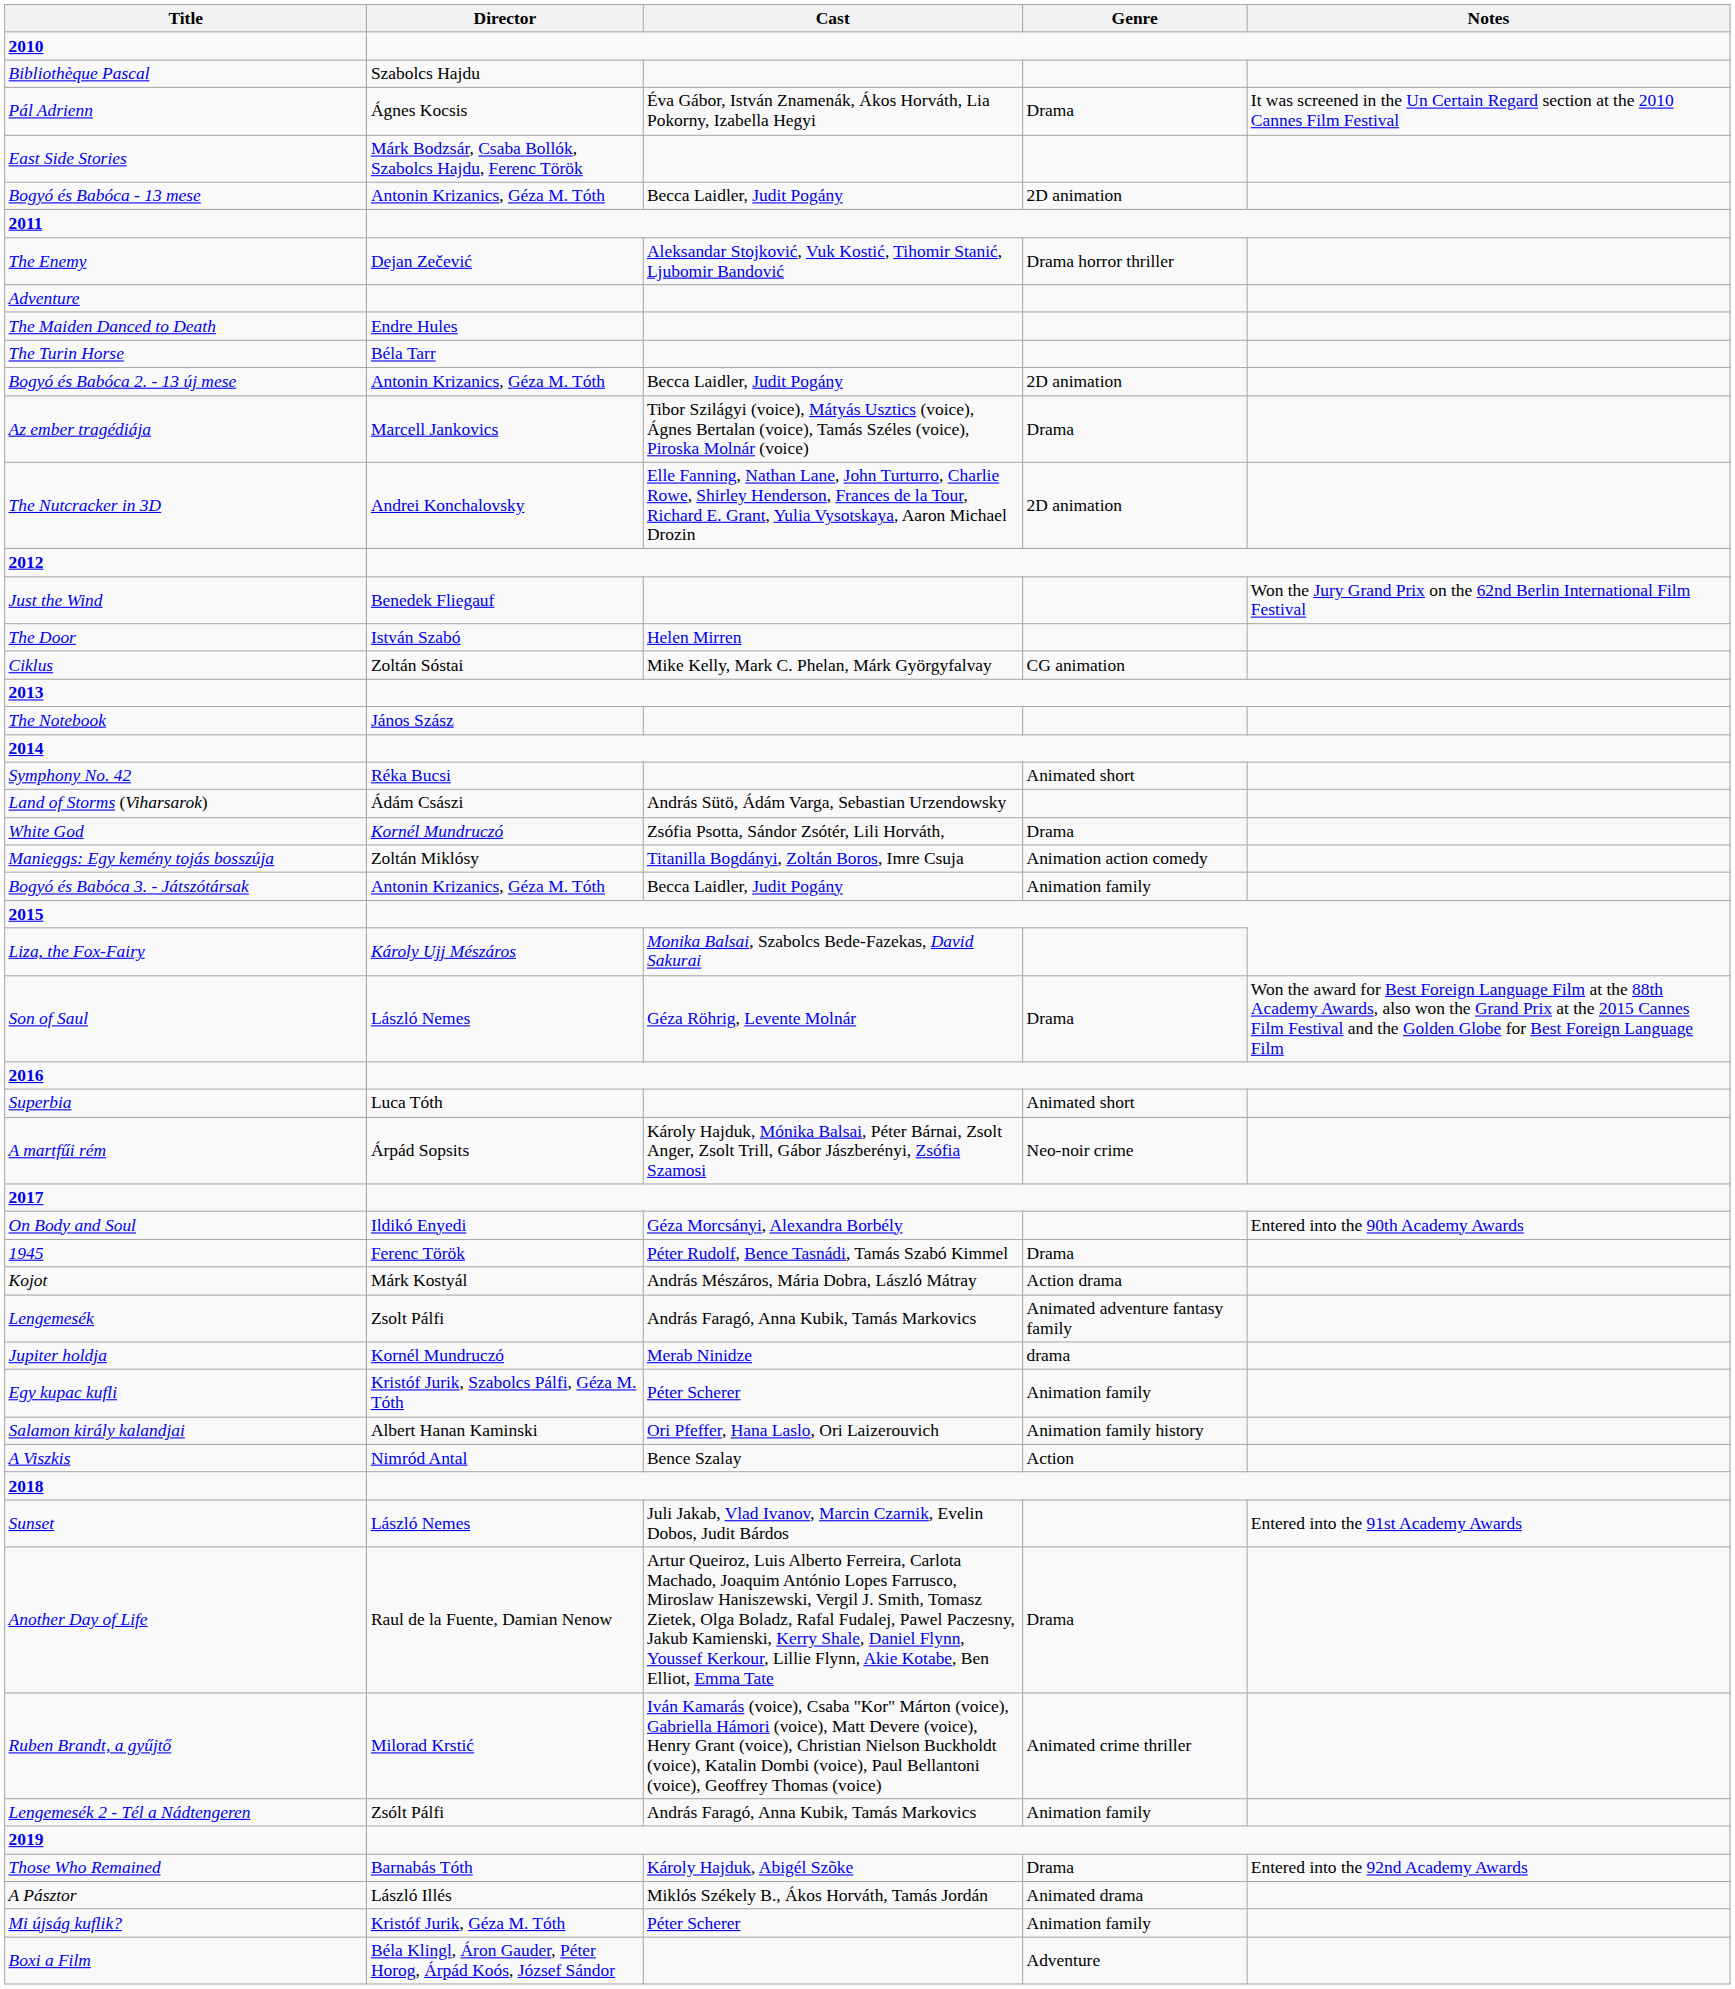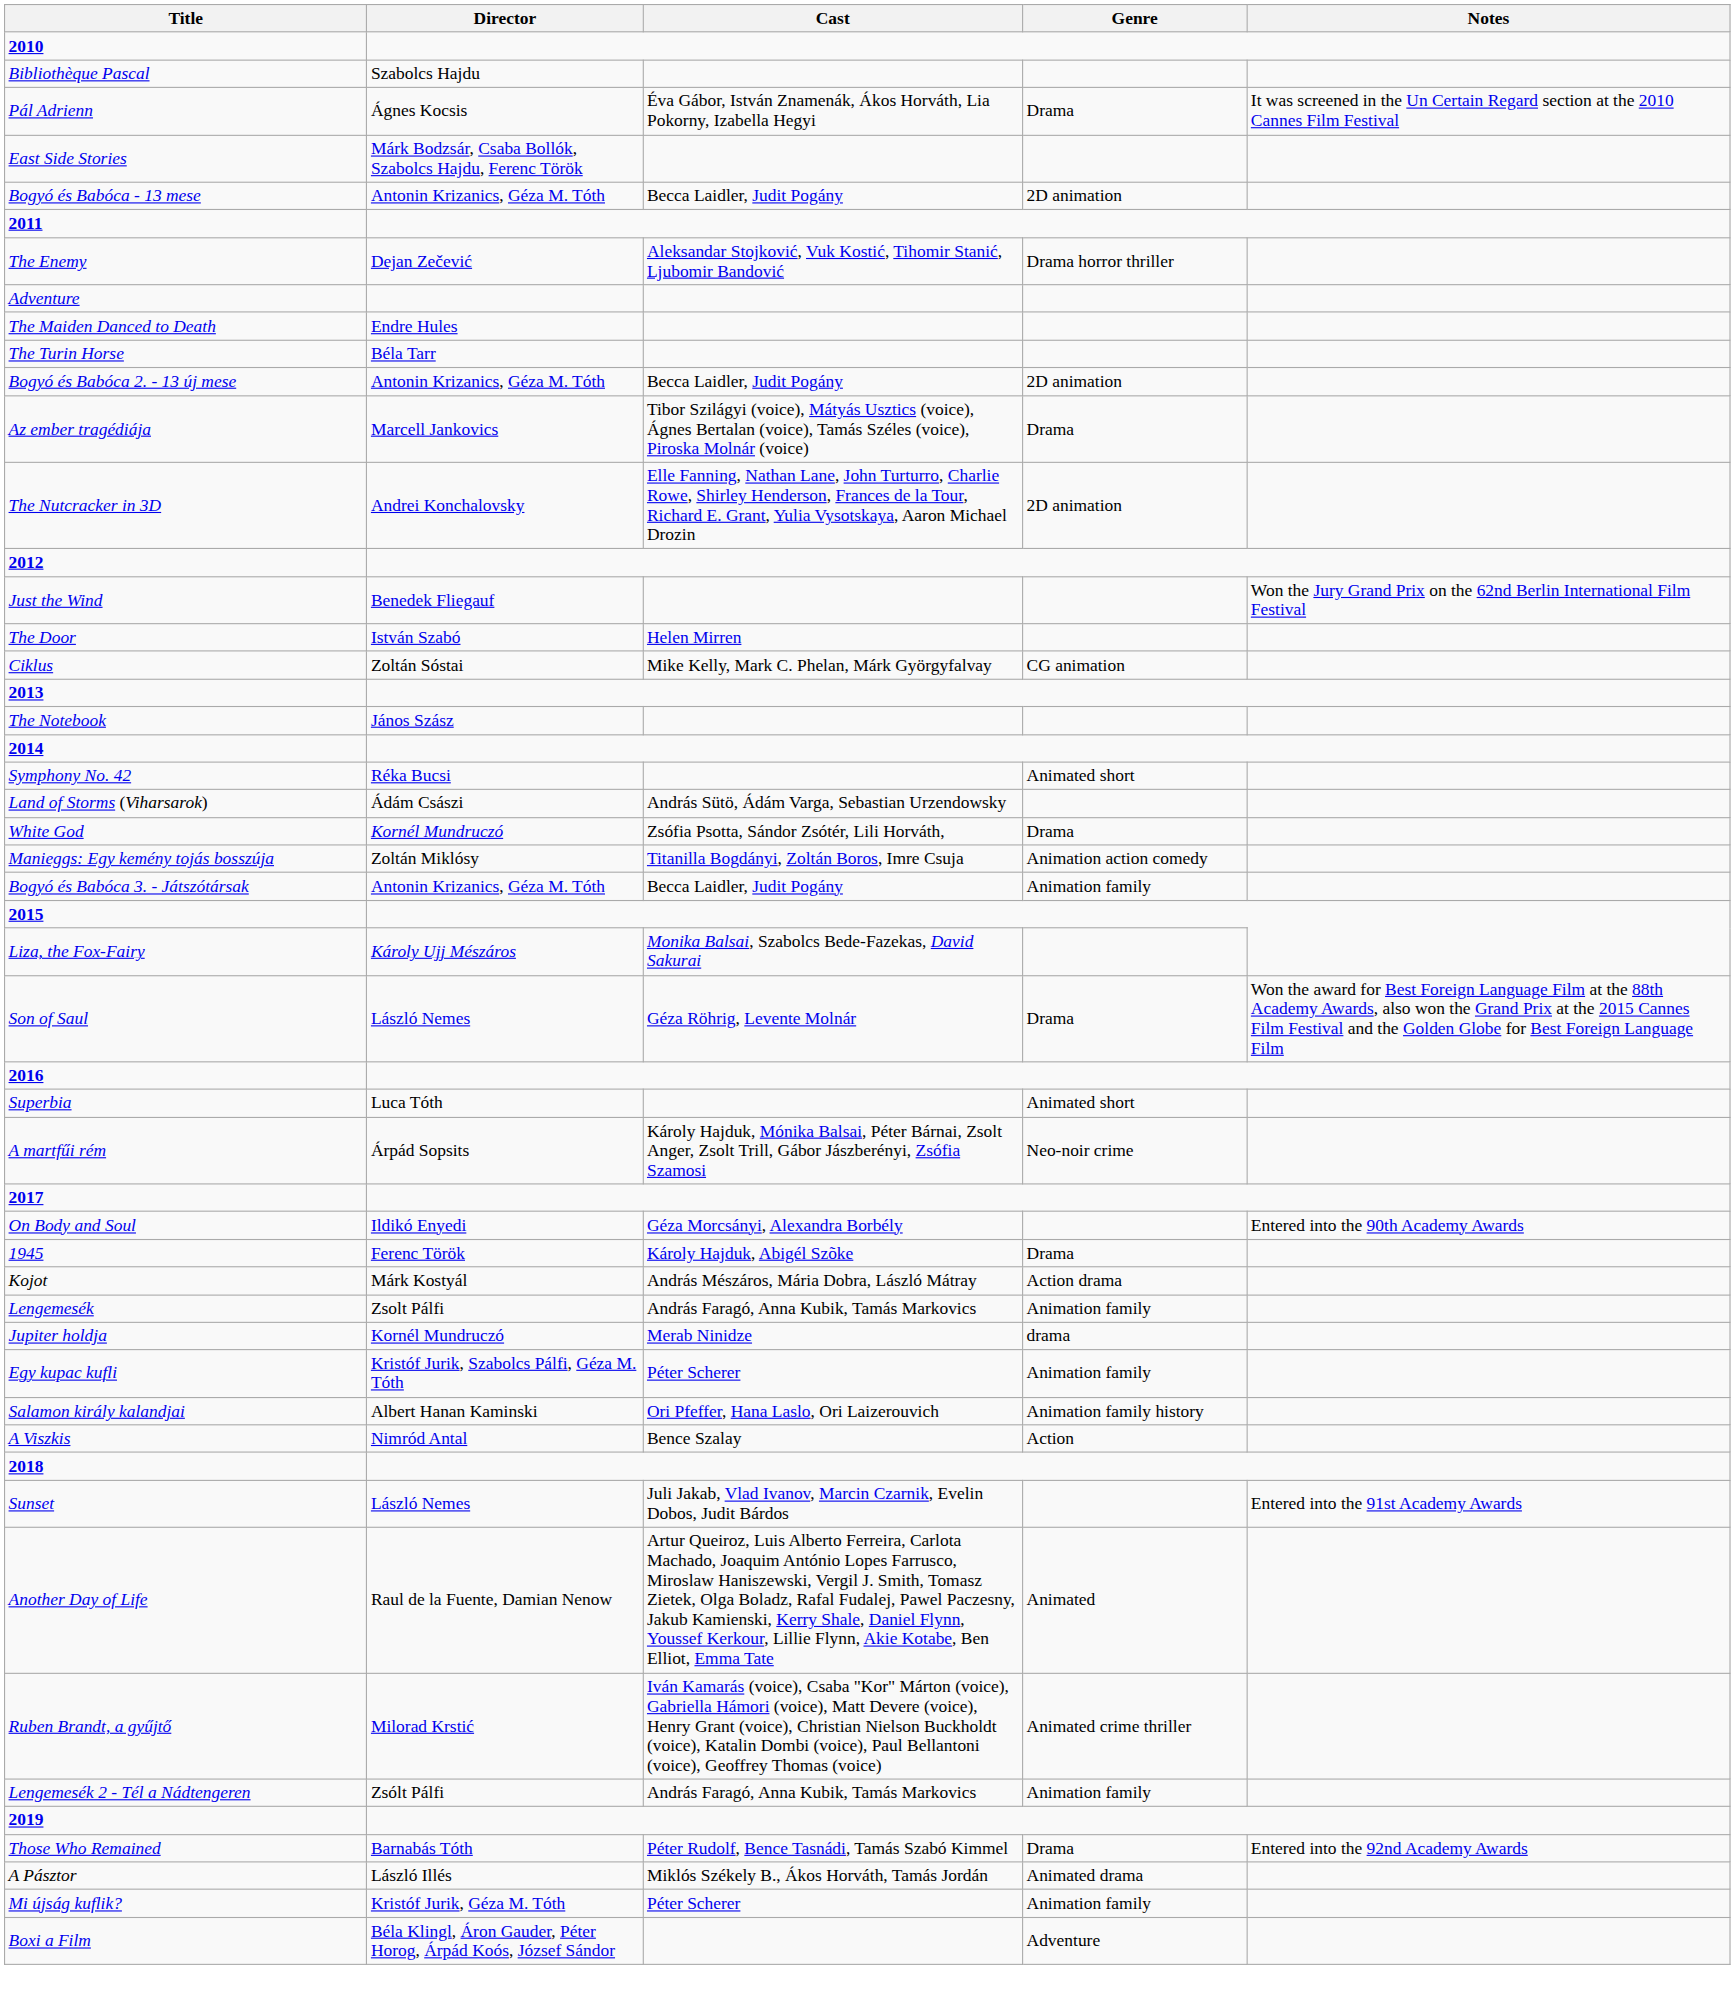1945 | Cast: Péter Rudolf, Bence Tasnádi, Tamás Szabó Kimmel -> Károly Hajduk, Abigél Szõke
Lengemesék | Genre: Animated adventure fantasy family -> Animation family
Another Day of Life | Genre: Drama -> Animated
Those Who Remained | Cast: Károly Hajduk, Abigél Szõke -> Péter Rudolf, Bence Tasnádi, Tamás Szabó Kimmel
